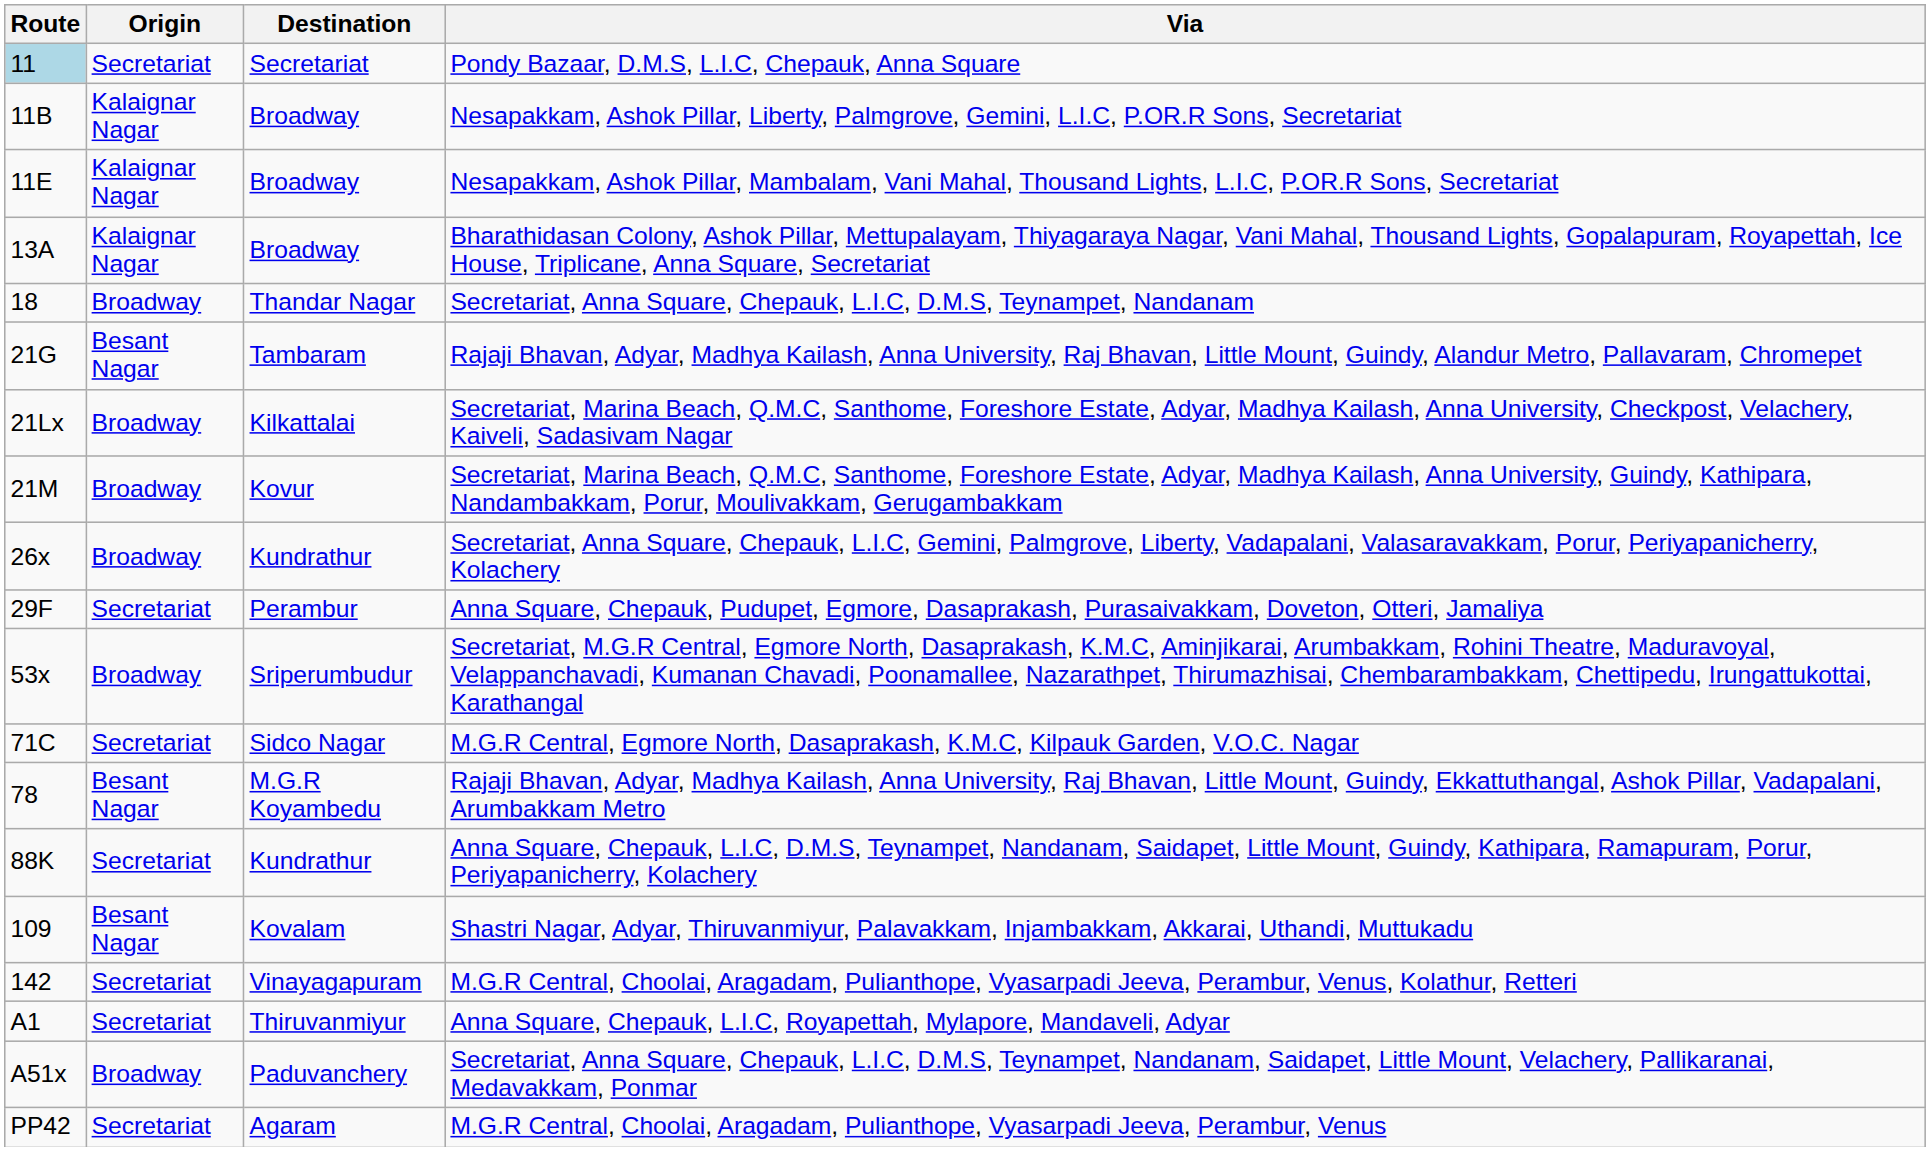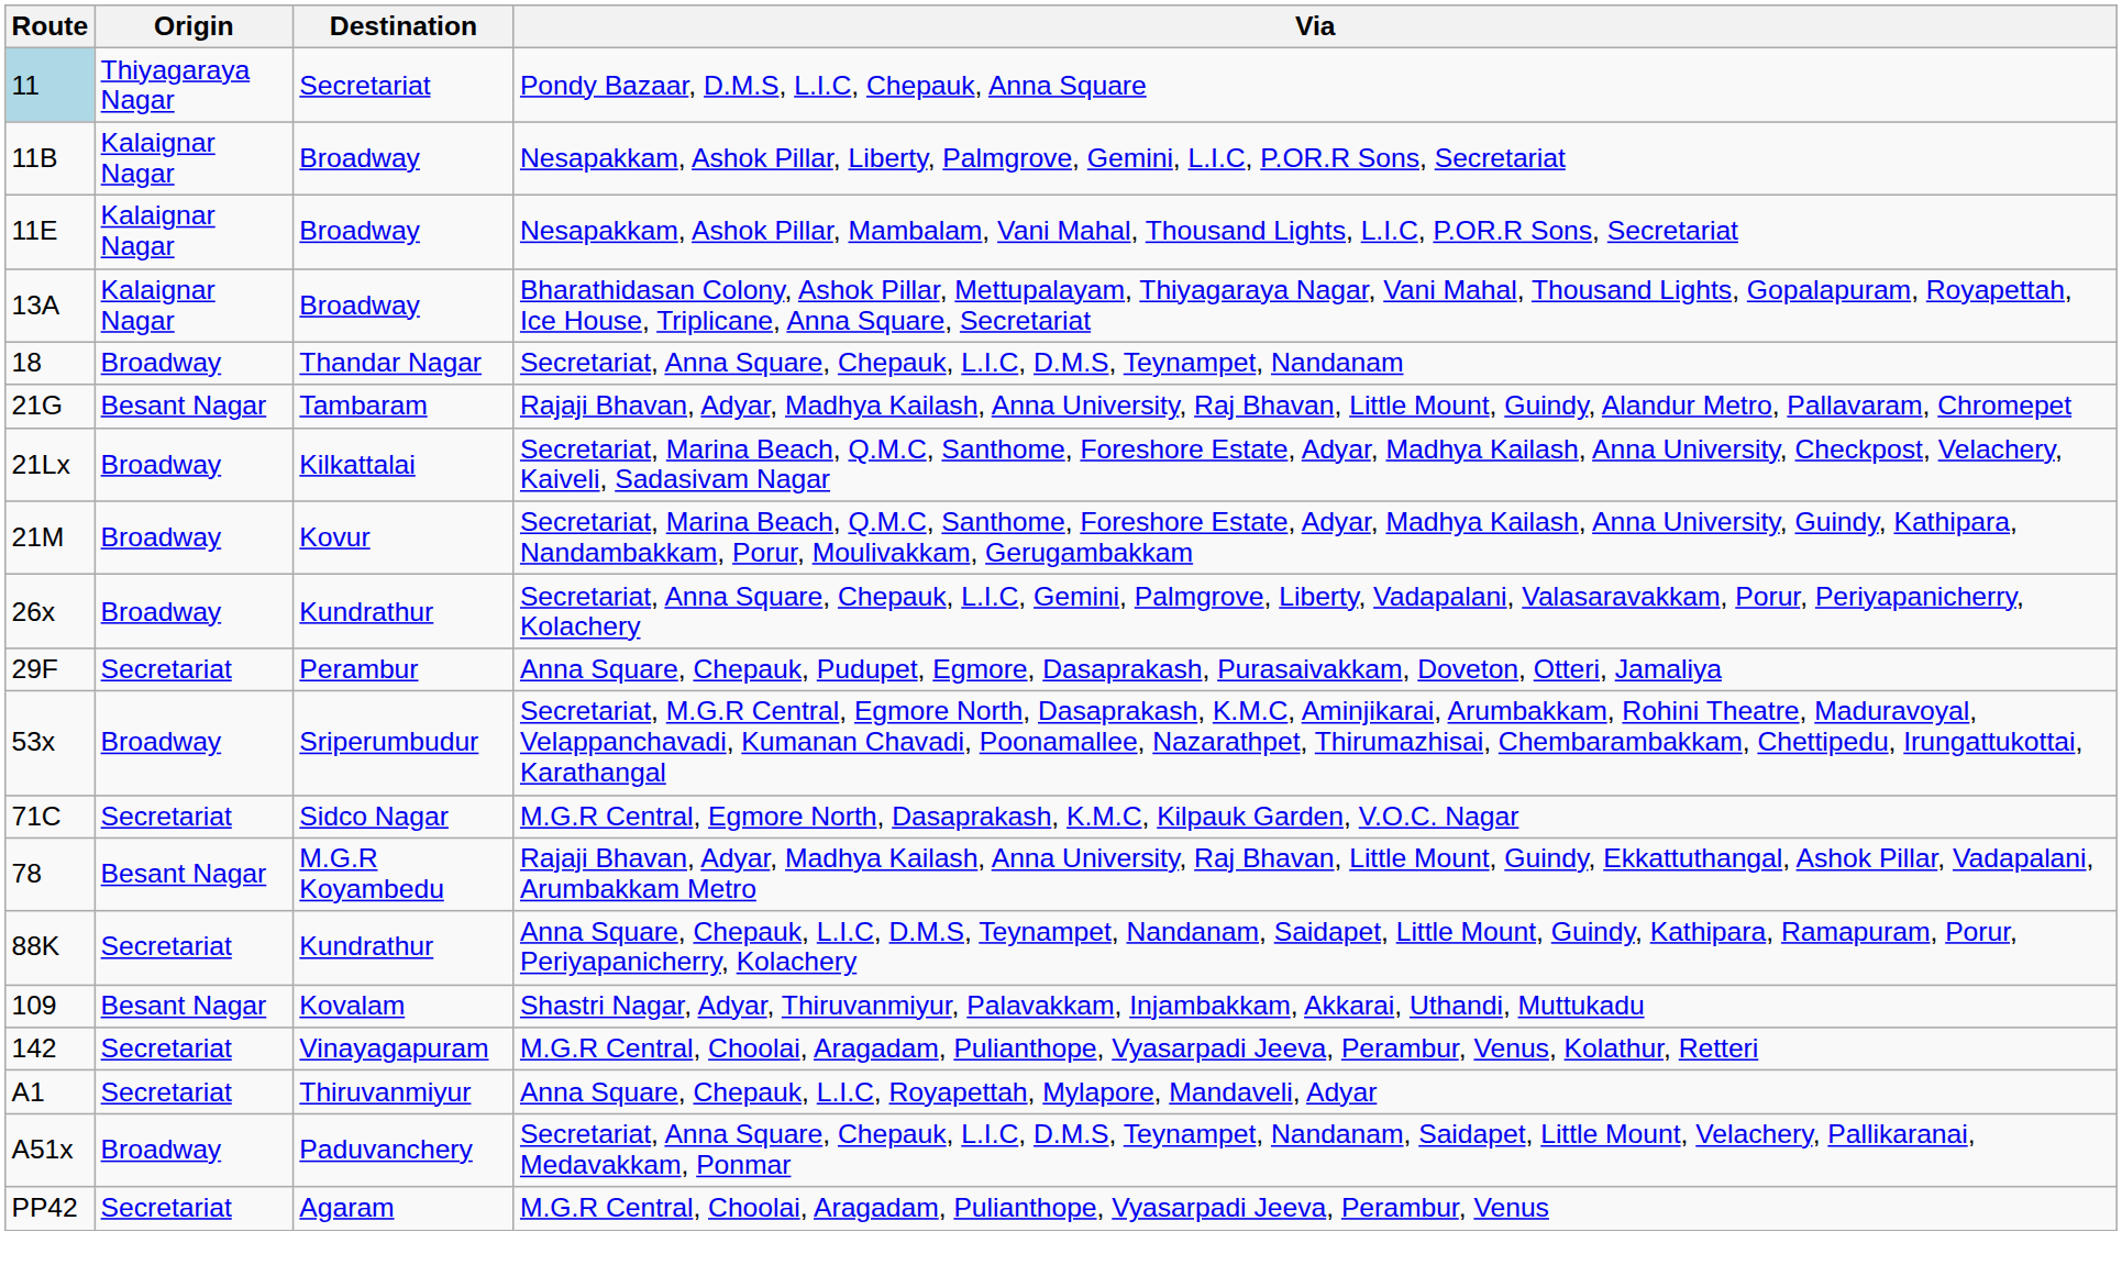Pondy Bazaar, D.M.S, L.I.C, Chepauk, Anna Square | Origin: Secretariat -> Thiyagaraya Nagar
